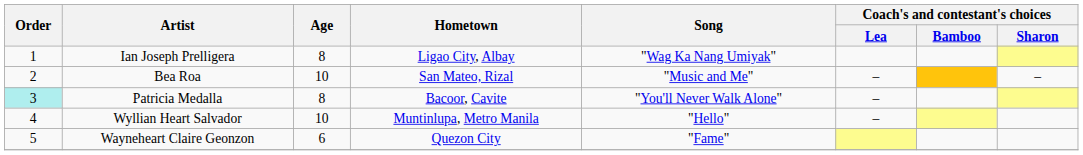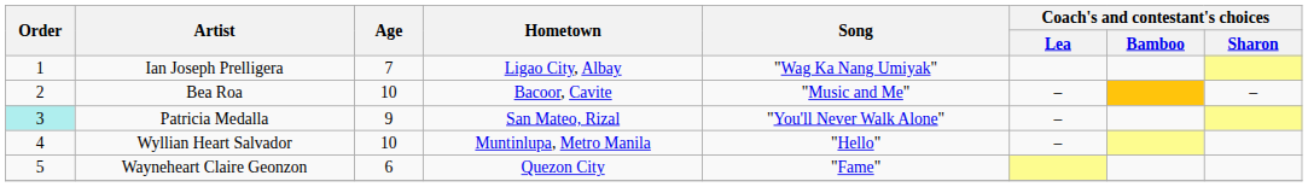Ian Joseph Prelligera | Age: 8 -> 7
Bea Roa | Hometown: San Mateo, Rizal -> Bacoor, Cavite
Patricia Medalla | Age: 8 -> 9
Patricia Medalla | Hometown: Bacoor, Cavite -> San Mateo, Rizal
